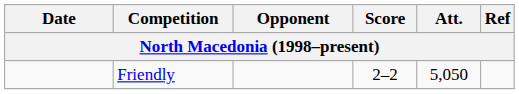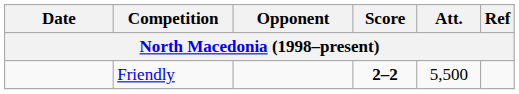Friendly | Score: normal -> bold
Friendly | Att.: 5,050 -> 5,500
